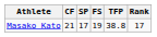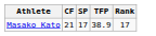- column: FS | 19
Masako Kato | TFP: 38.8 -> 38.9
